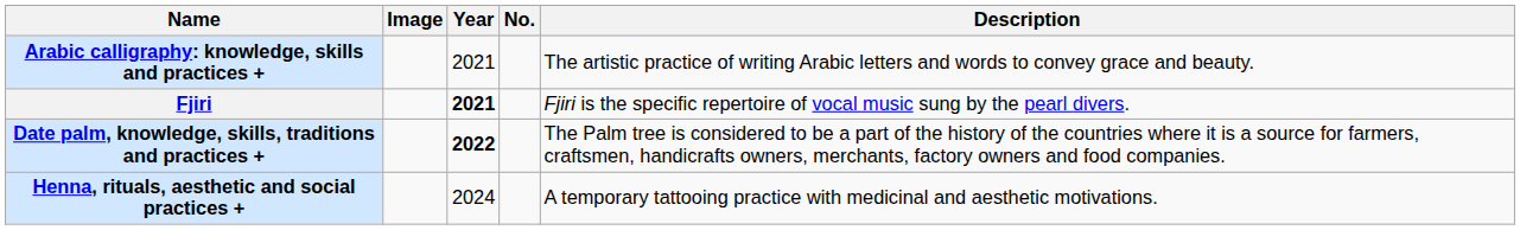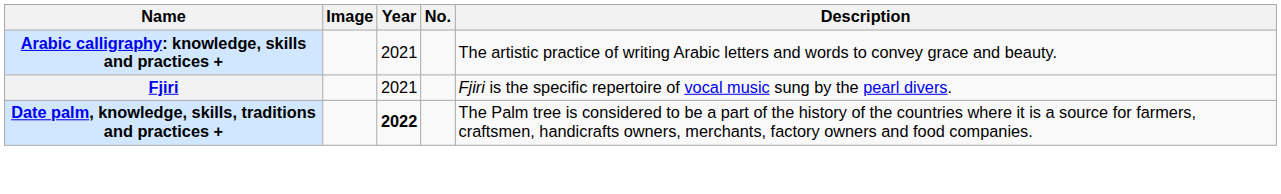Fjiri | Year: bold -> normal
- row: Henna, rituals, aesthetic and social practices + | 2024 | A temporary tattooing practice with medicinal and aesthetic motivations.
